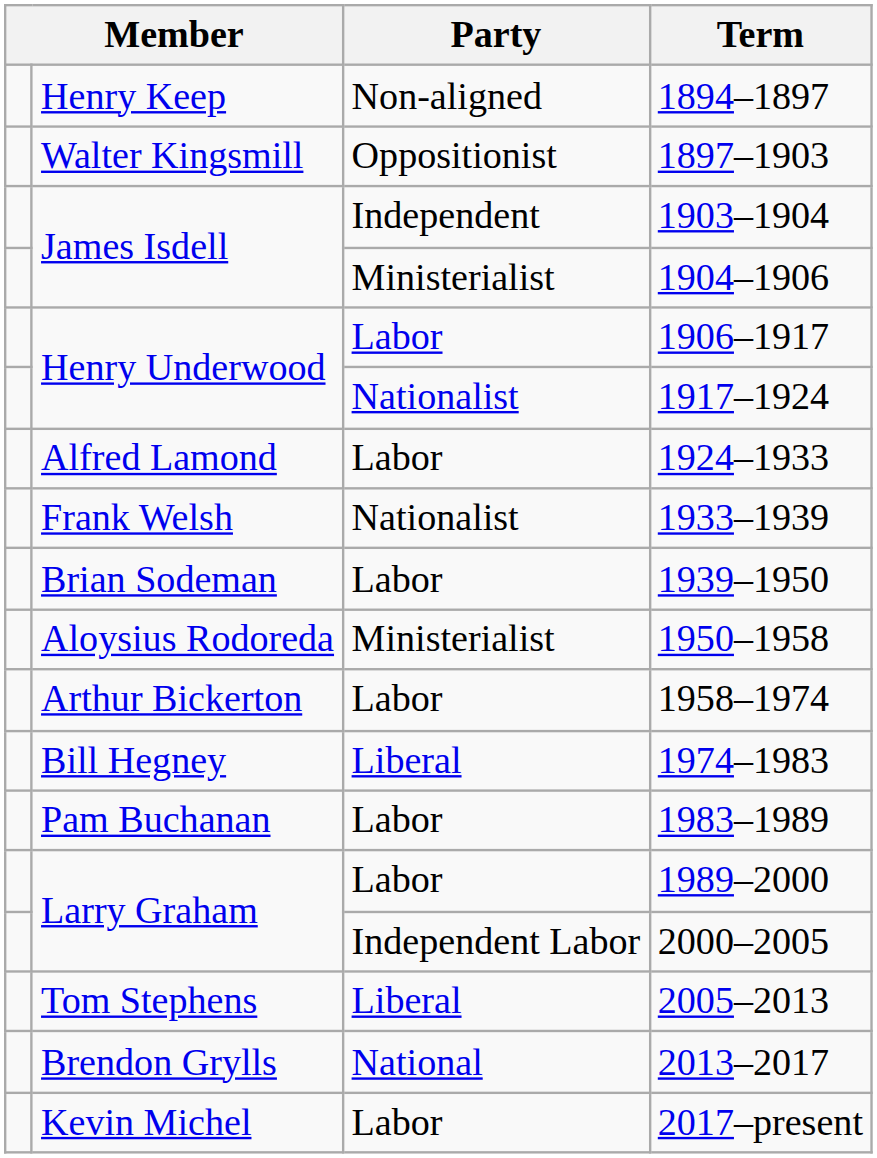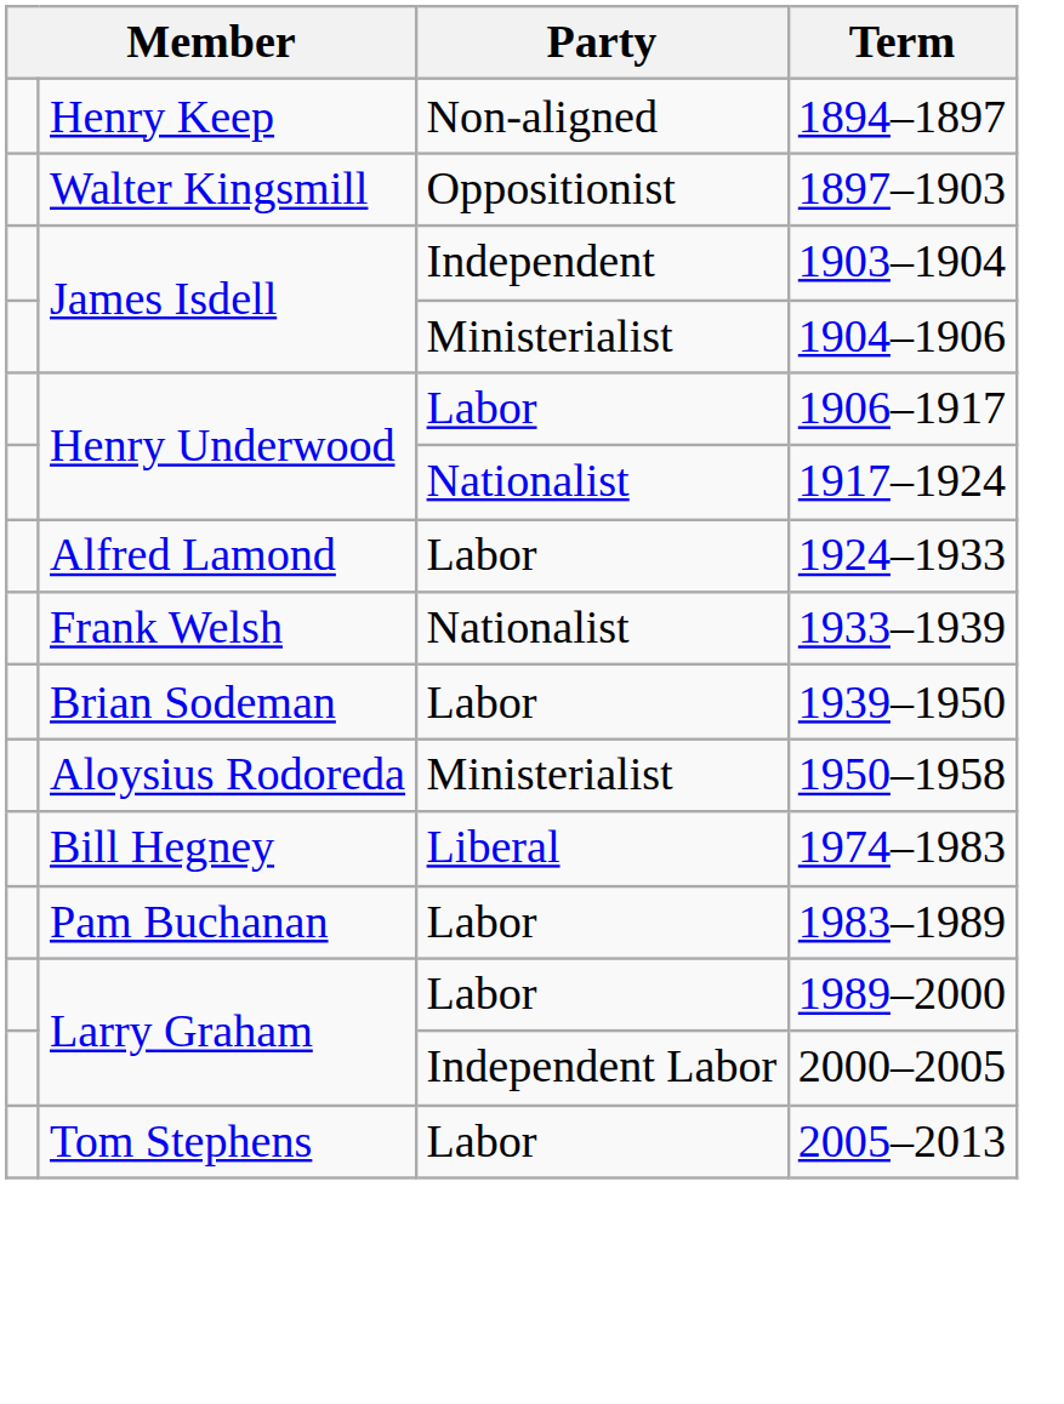- row: Arthur Bickerton | Labor | 1958–1974
2005–2013 | Party: Liberal -> Labor
- row: Brendon Grylls | National | 2013–2017
- row: Kevin Michel | Labor | 2017–present
